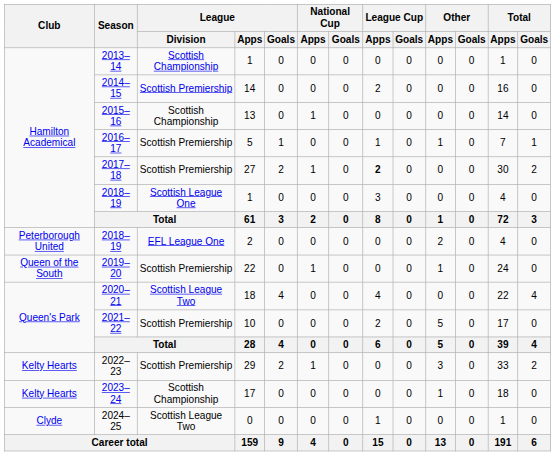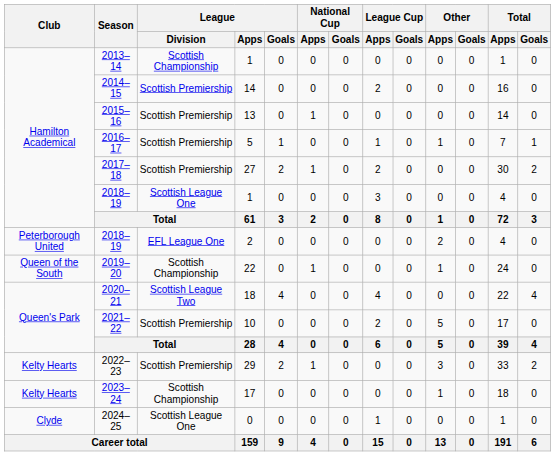2015–16 | League / Division: Scottish Championship -> Scottish Premiership
2017–18 | League Cup / Apps: bold -> normal
2019–20 | League / Division: Scottish Premiership -> Scottish Championship
2024–25 | League / Division: Scottish League Two -> Scottish League One
